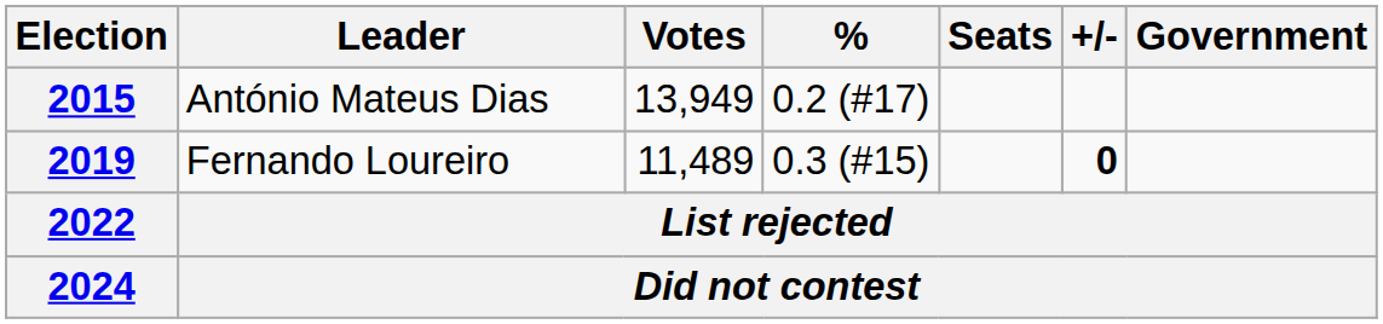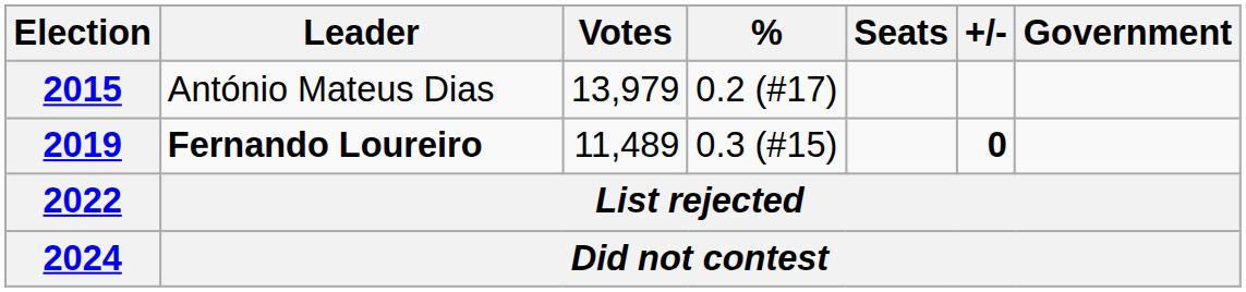2015 | Votes: 13,949 -> 13,979
2019 | Leader: normal -> bold
